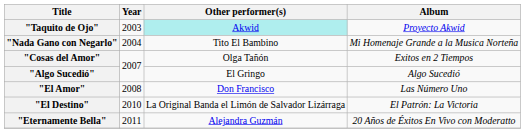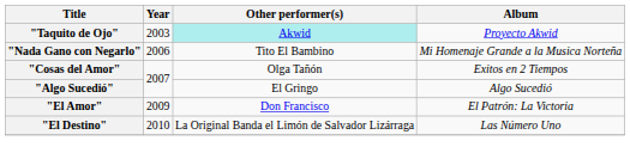"Nada Gano con Negarlo" | Year: 2004 -> 2006
"El Amor" | Year: 2008 -> 2009
"El Amor" | Album: Las Número Uno -> El Patrón: La Victoria
"El Destino" | Album: El Patrón: La Victoria -> Las Número Uno
- row: "Eternamente Bella" | 2011 | Alejandra Guzmán | 20 Años de Éxitos En Vivo con Moderatto
